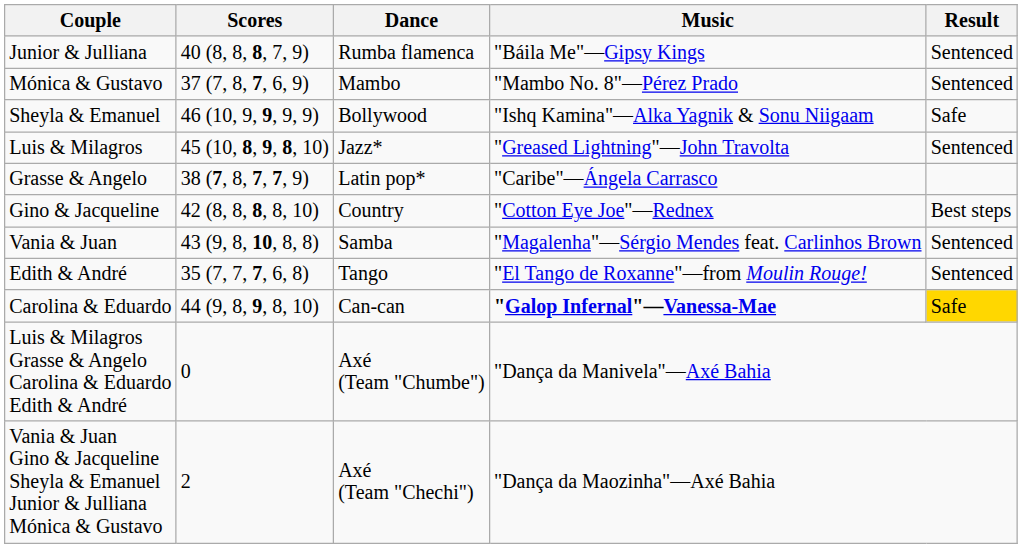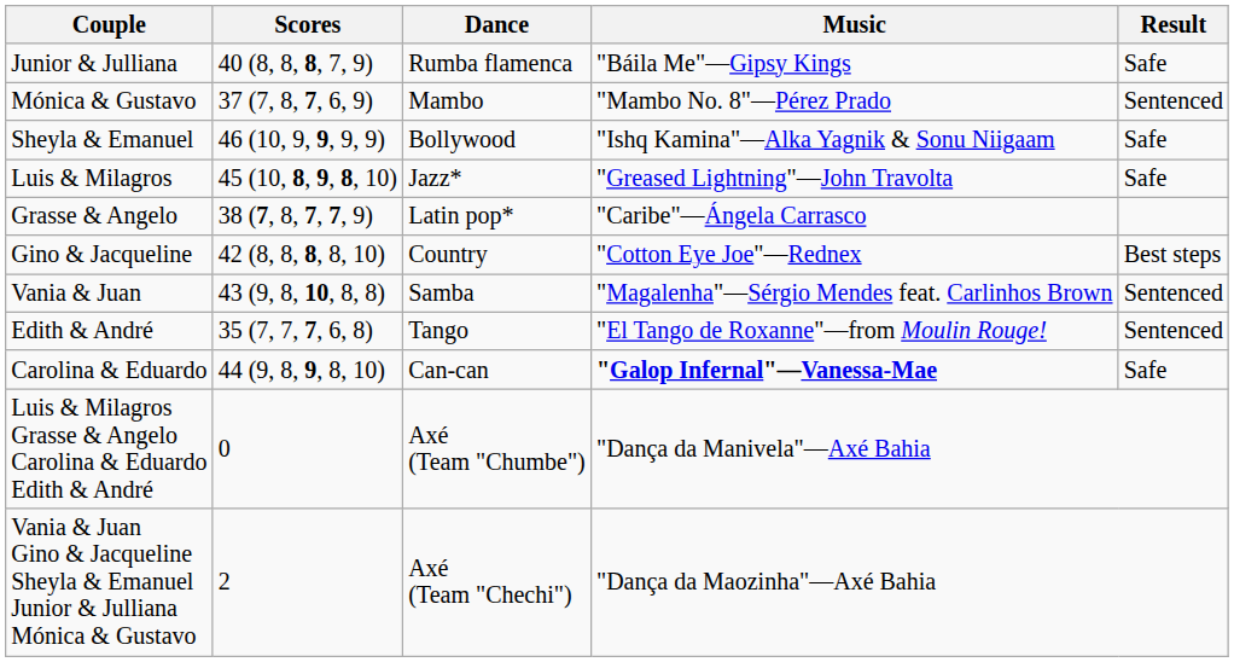Junior & Julliana | Result: Sentenced -> Safe
Luis & Milagros | Result: Sentenced -> Safe
Carolina & Eduardo | Result: gold background -> no background
